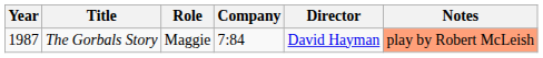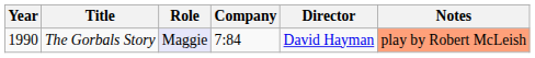The Gorbals Story | Year: 1987 -> 1990
The Gorbals Story | Role: no background -> lavender background
